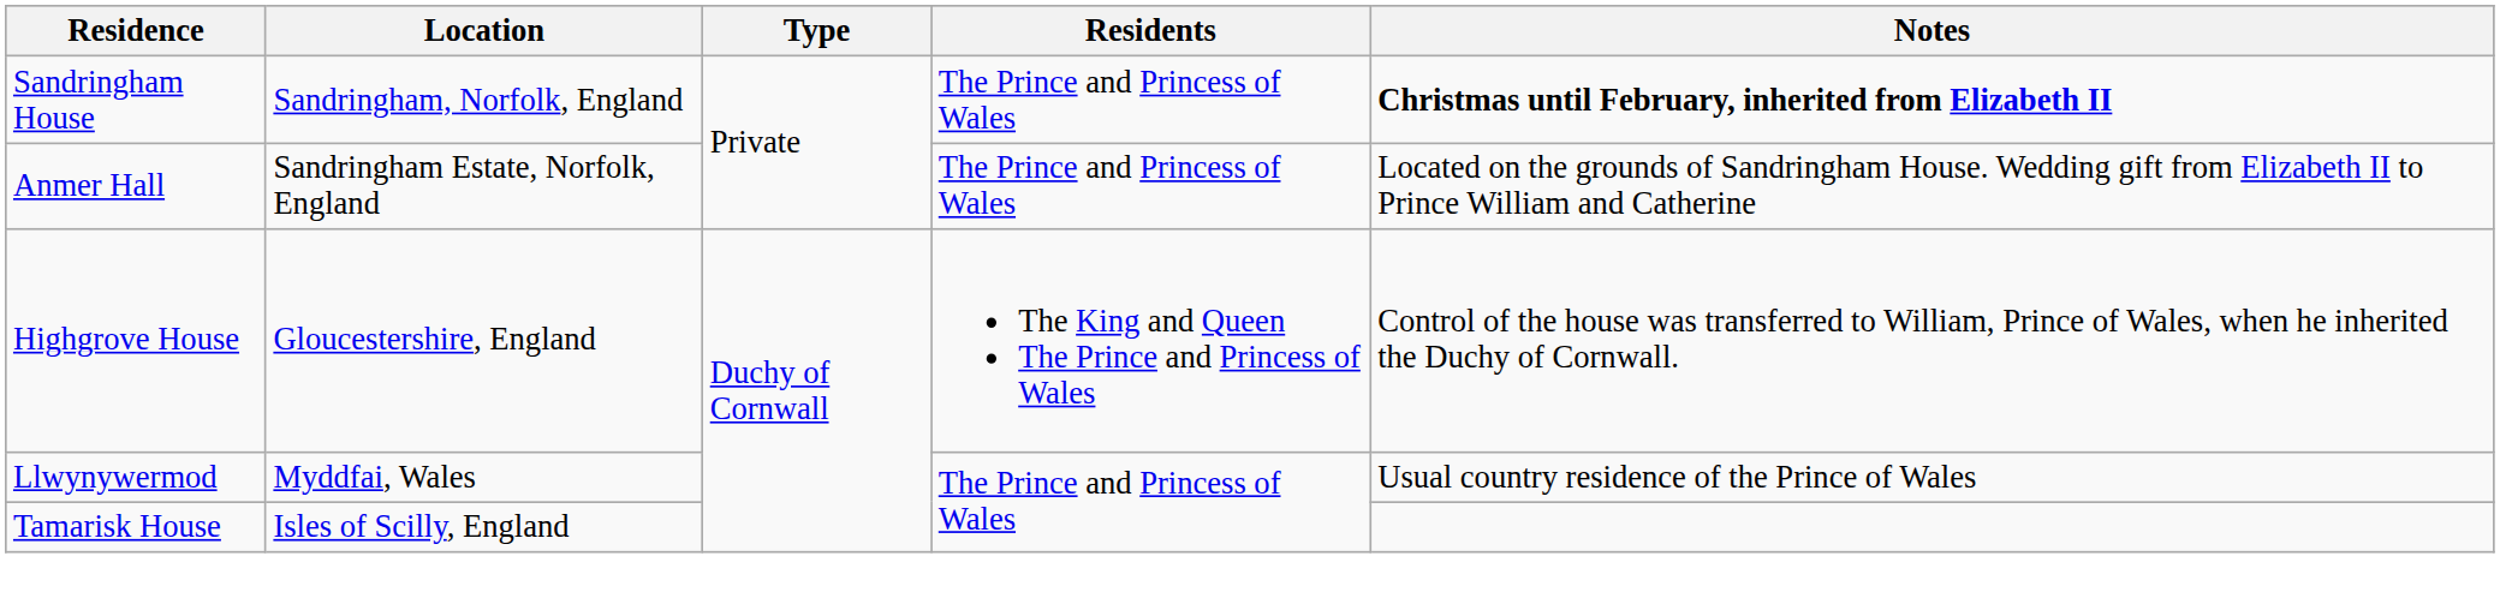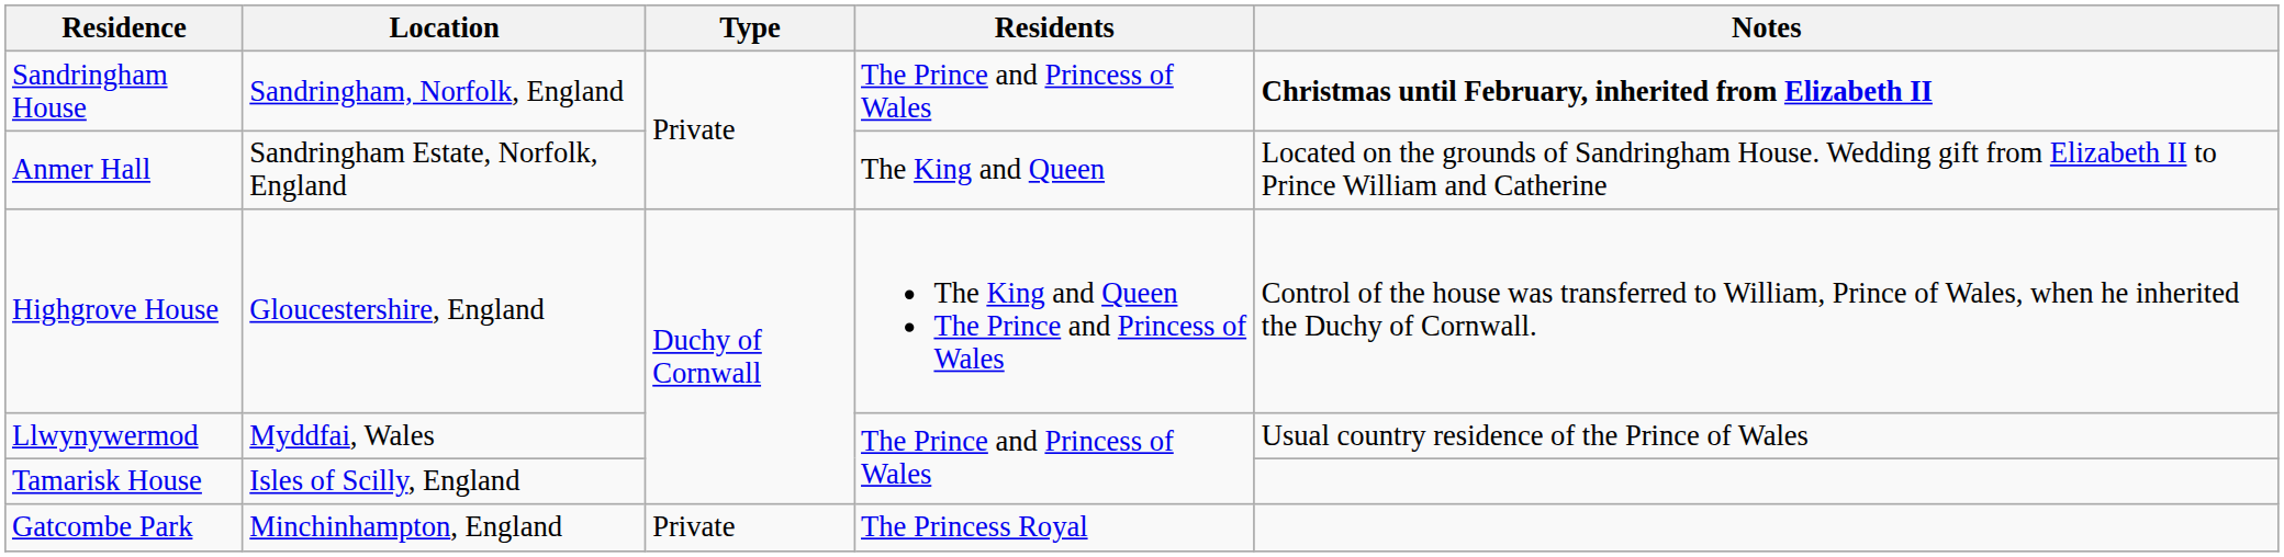Anmer Hall | Residents: The Prince and Princess of Wales -> The King and Queen
+ row: Gatcombe Park | Minchinhampton, England | Private | The Princess Royal
